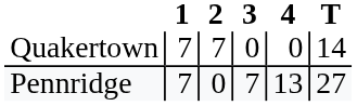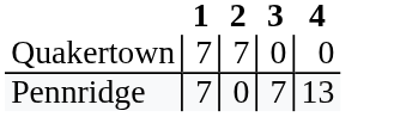- column: T | 14 | 27
